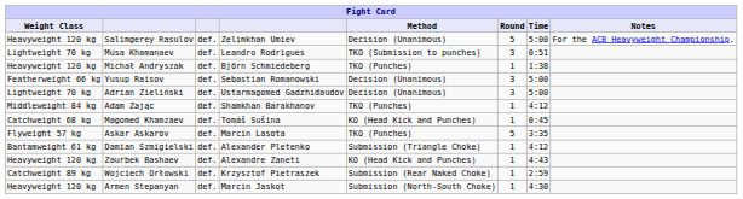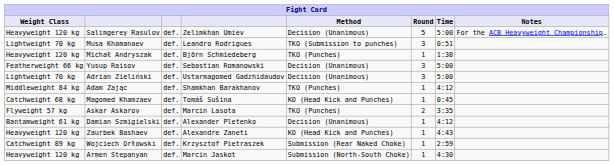Askar Askarov | Round: 5 -> 2
Damian Szmigielski | Method: Submission (Triangle Choke) -> Decision (Unanimous)
